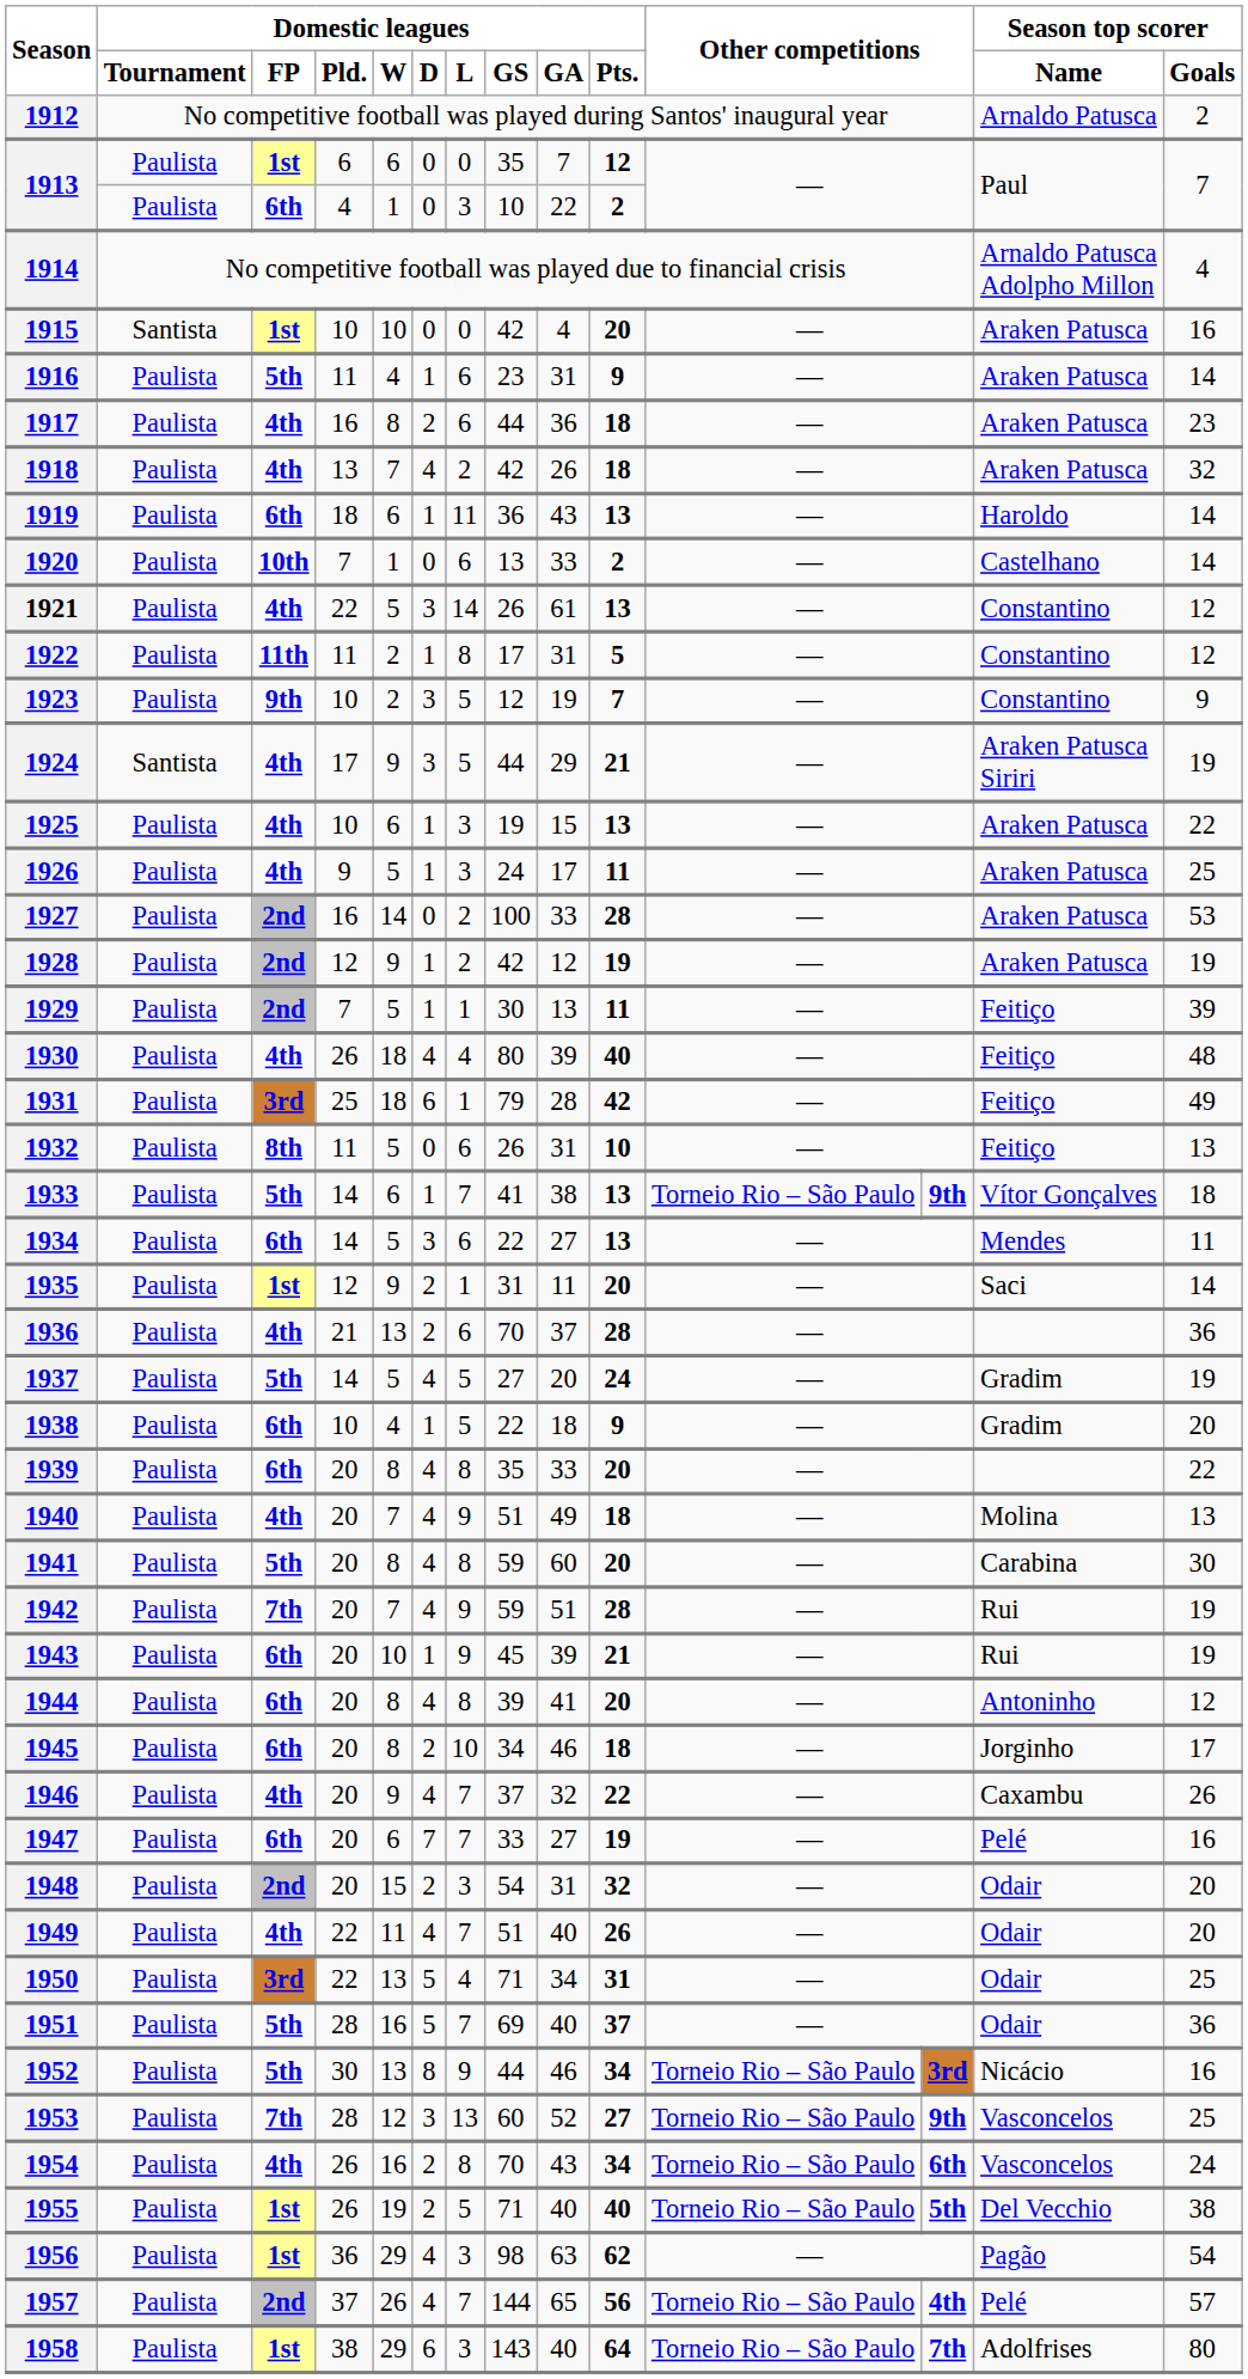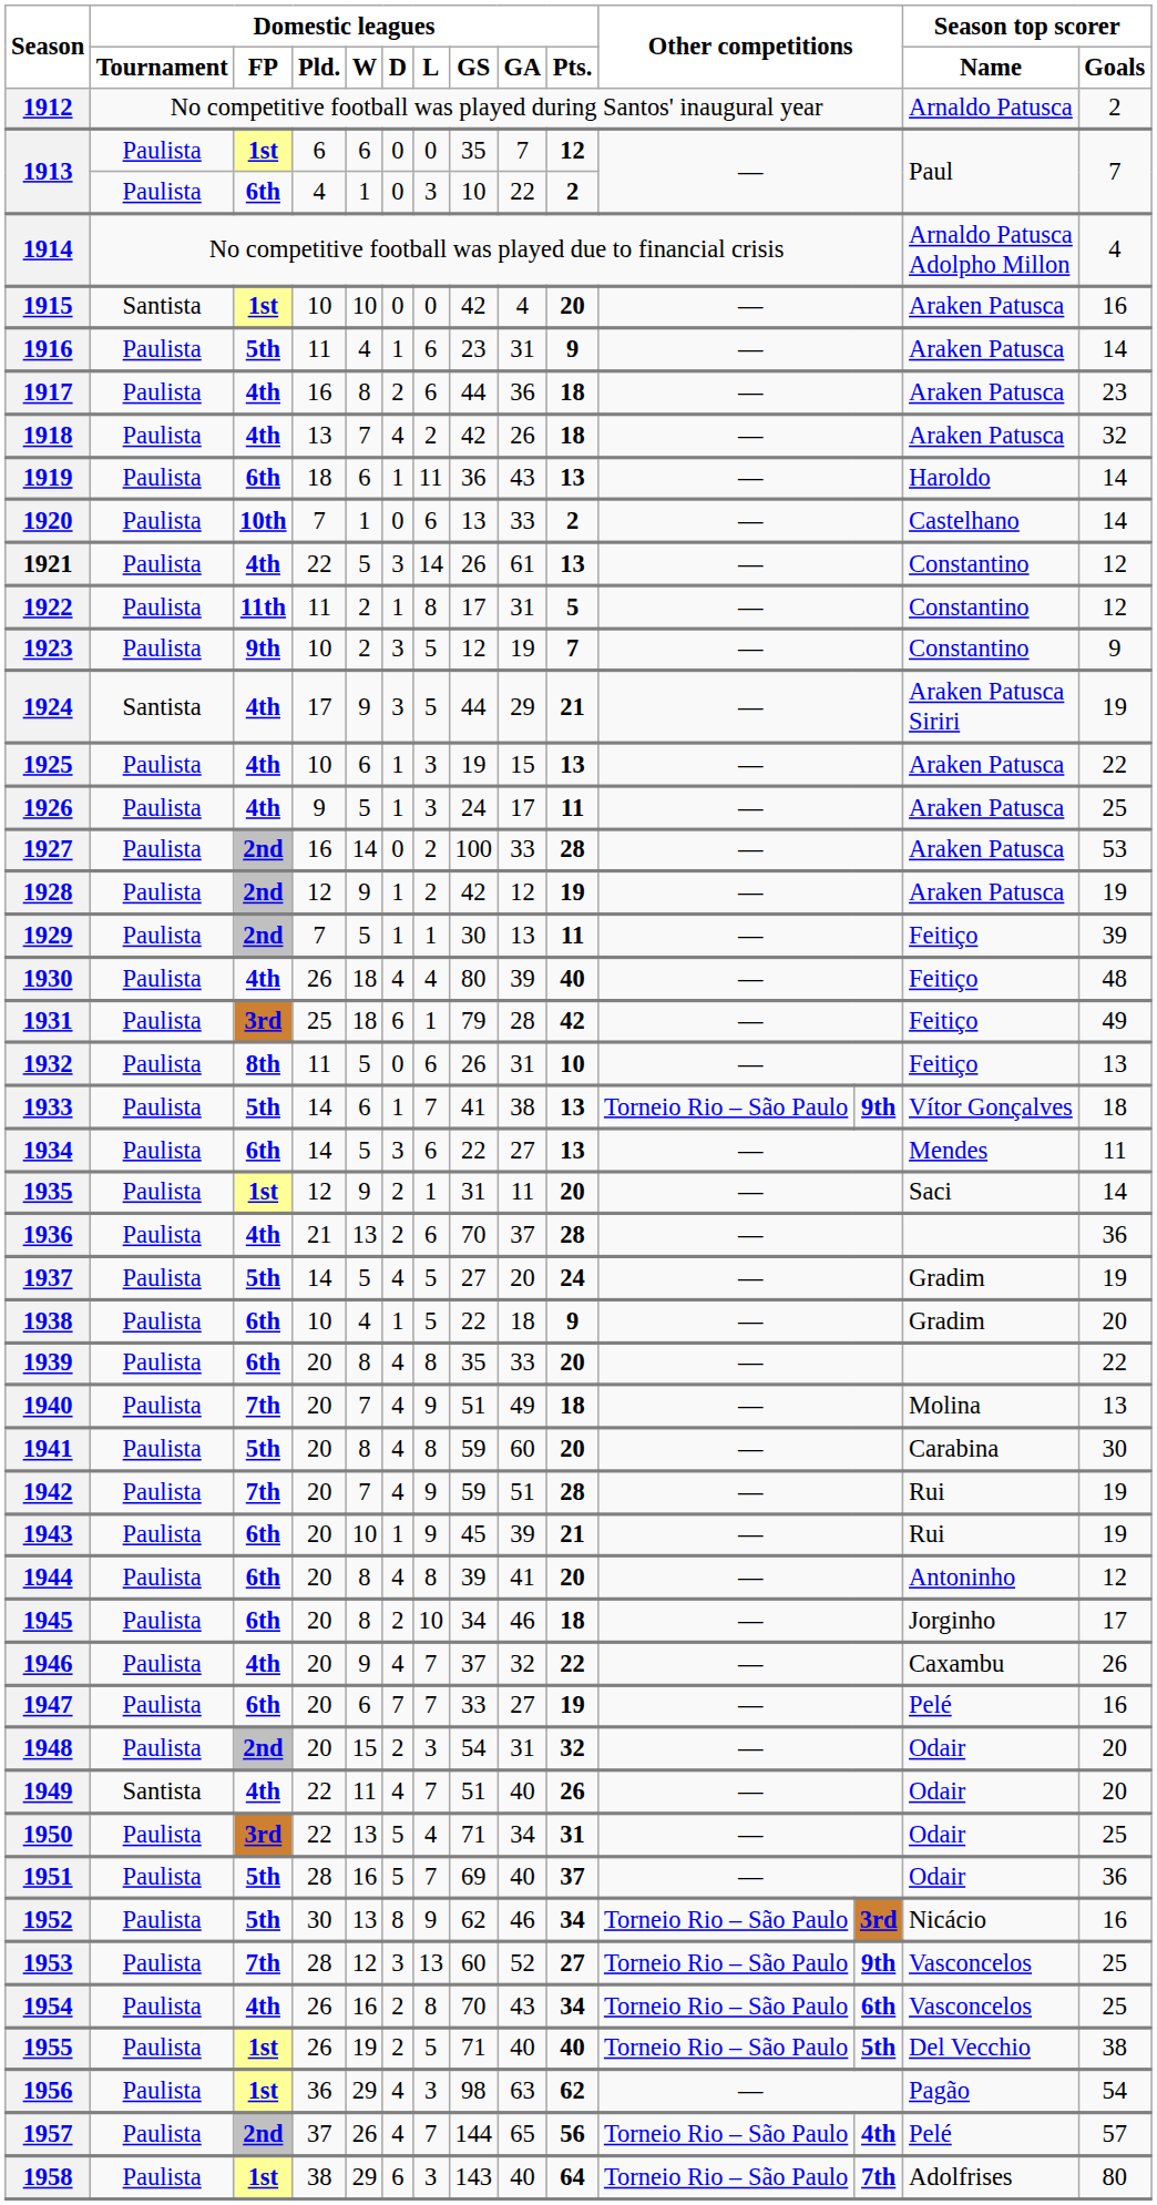1940 | Domestic leagues / FP: 4th -> 7th
1949 | Domestic leagues / Tournament: Paulista -> Santista
1952 | Domestic leagues / GS: 44 -> 62
1954 | Season top scorer / Goals: 24 -> 25
